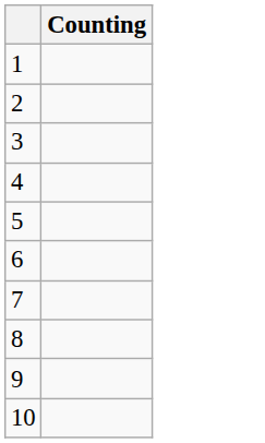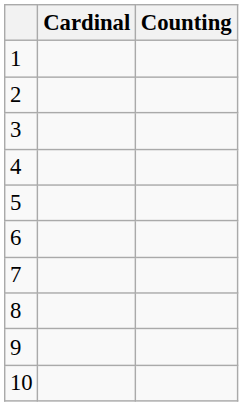+ column: Cardinal
